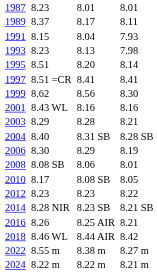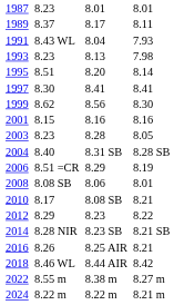1991 | column 3: 8.15 -> 8.43 WL
1997 | column 3: 8.51 =CR -> 8.30
2001 | column 3: 8.43 WL -> 8.15
2003 | column 3: 8.29 -> 8.23
2003 | column 7: 8.21 -> 8.05
2006 | column 3: 8.30 -> 8.51 =CR
2010 | column 7: 8.05 -> 8.21
2012 | column 3: 8.23 -> 8.29
